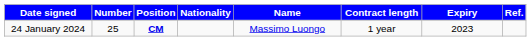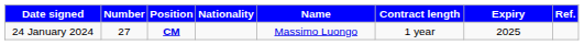24 January 2024 | Number: 25 -> 27
24 January 2024 | Expiry: 2023 -> 2025
